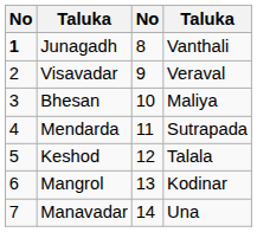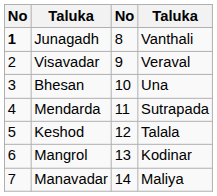Bhesan | column 4: Maliya -> Una
Manavadar | column 4: Una -> Maliya
